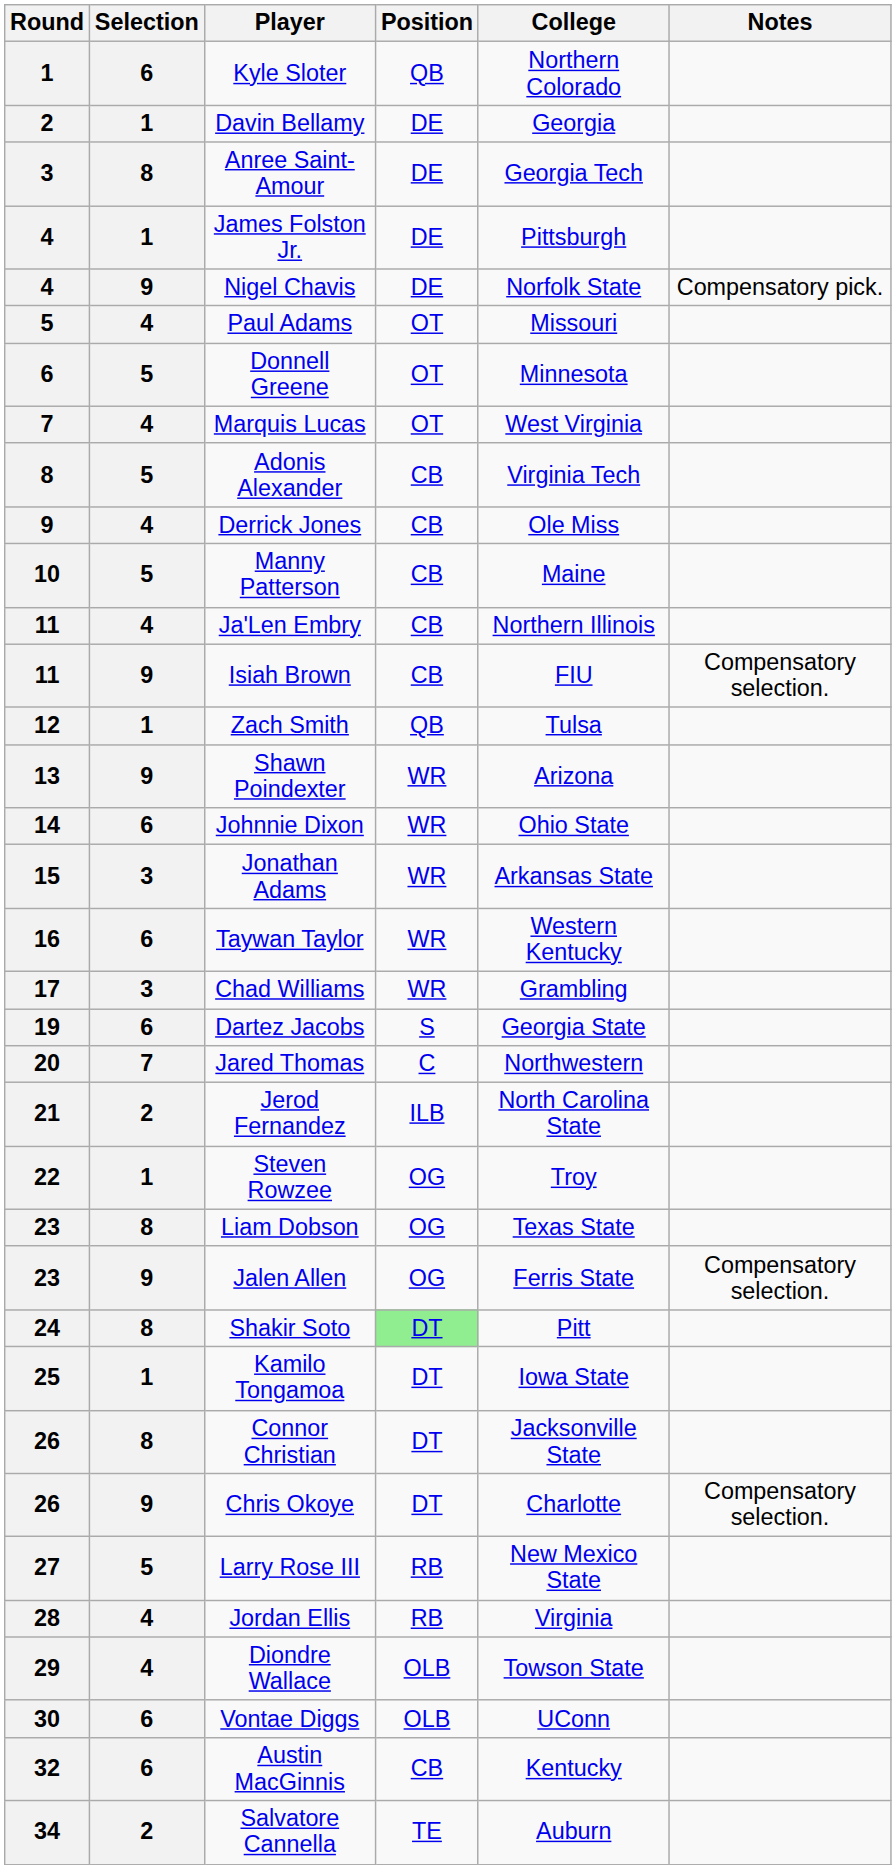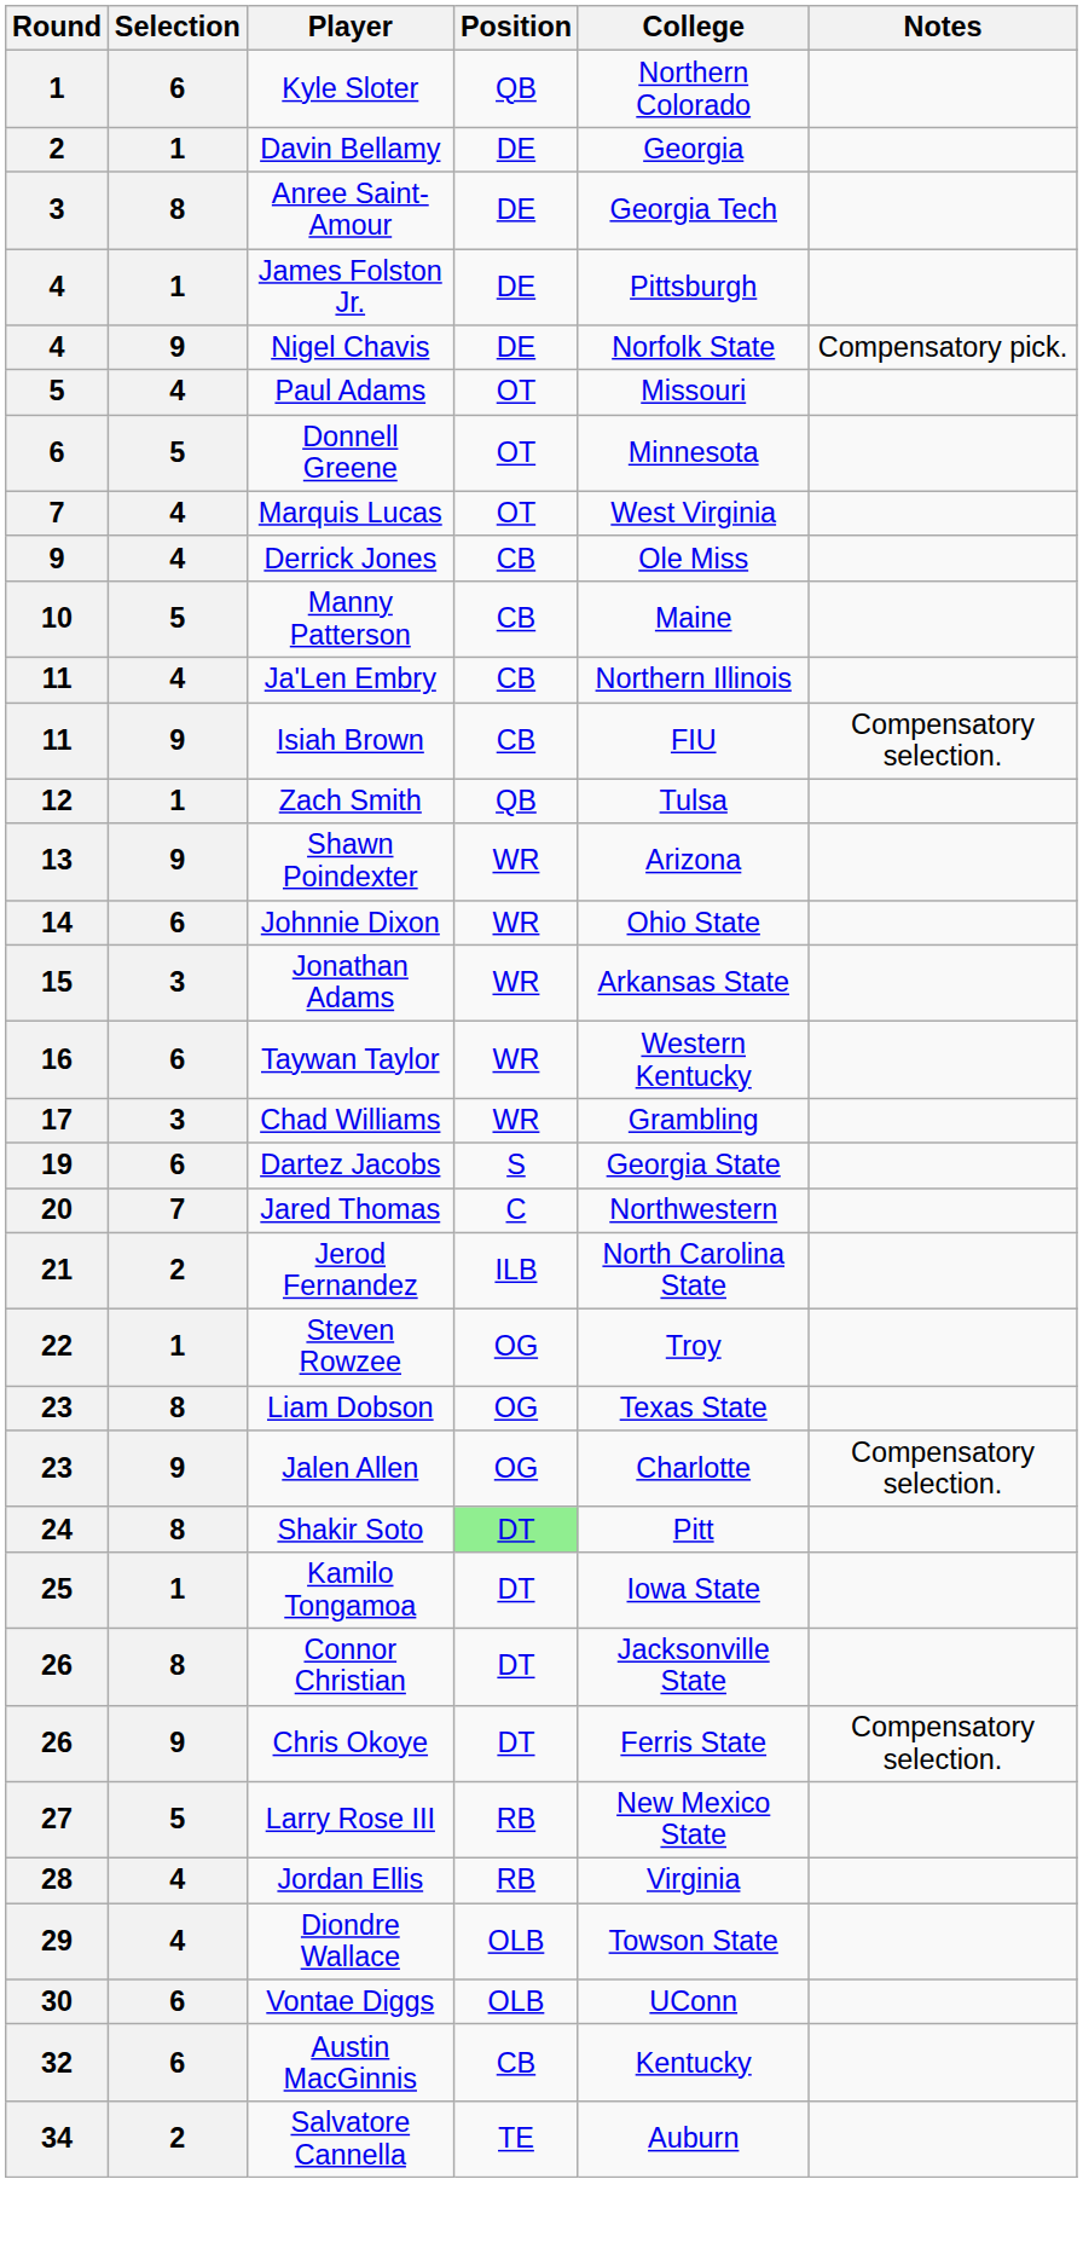- row: 8 | 5 | Adonis Alexander | CB | Virginia Tech
Jalen Allen | College: Ferris State -> Charlotte
Chris Okoye | College: Charlotte -> Ferris State
